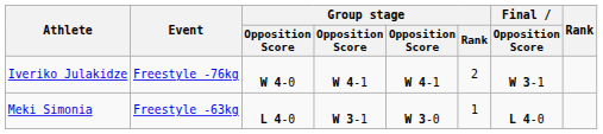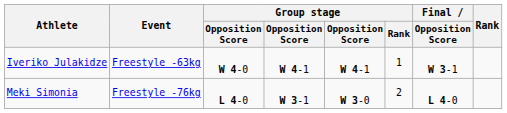Iveriko Julakidze | Event: Freestyle -76kg -> Freestyle -63kg
Iveriko Julakidze | Group stage / Rank: 2 -> 1
Meki Simonia | Event: Freestyle -63kg -> Freestyle -76kg
Meki Simonia | Group stage / Rank: 1 -> 2
